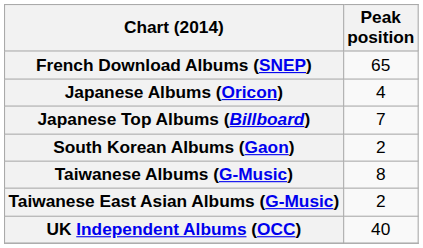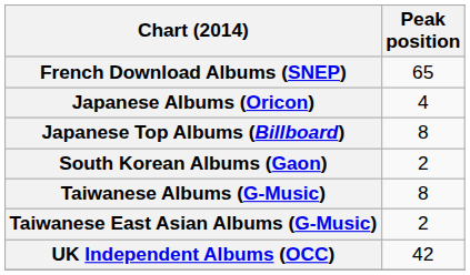Japanese Top Albums (Billboard) | Peak position: 7 -> 8
UK Independent Albums (OCC) | Peak position: 40 -> 42
